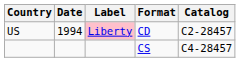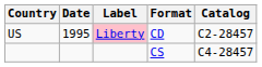US | Date: 1994 -> 1995
